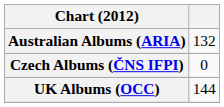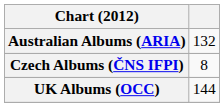Czech Albums (ČNS IFPI) | column 2: 0 -> 8
